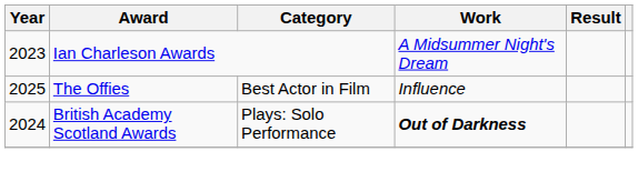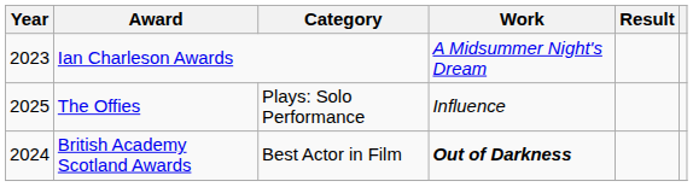The Offies | Category: Best Actor in Film -> Plays: Solo Performance
British Academy Scotland Awards | Category: Plays: Solo Performance -> Best Actor in Film
